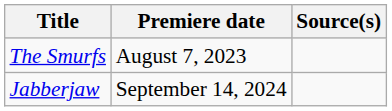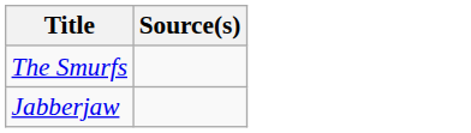- column: Premiere date | August 7, 2023 | September 14, 2024
